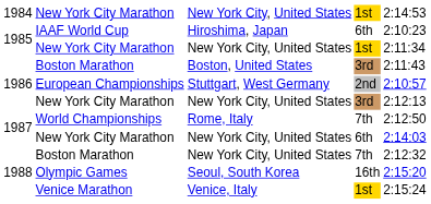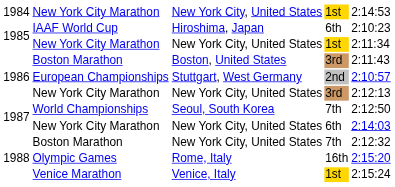World Championships | column 3: Rome, Italy -> Seoul, South Korea
Olympic Games | column 3: Seoul, South Korea -> Rome, Italy
